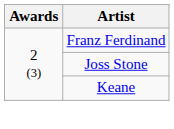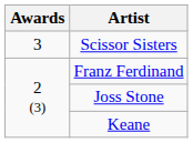+ row: 3 | Scissor Sisters
